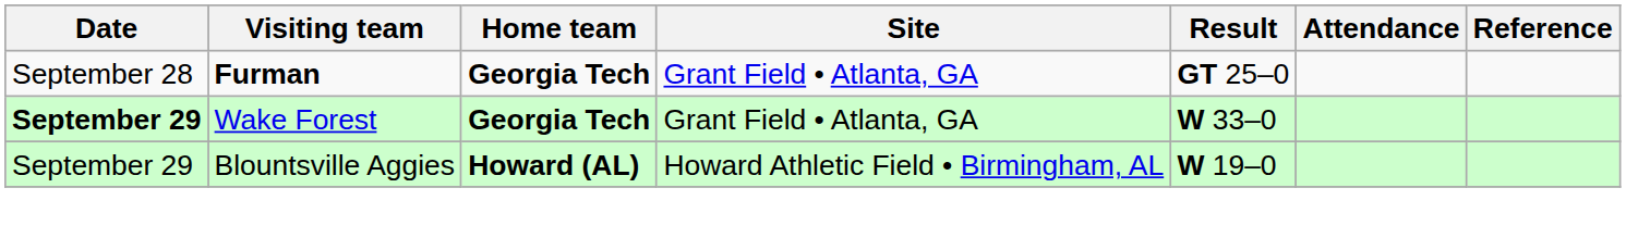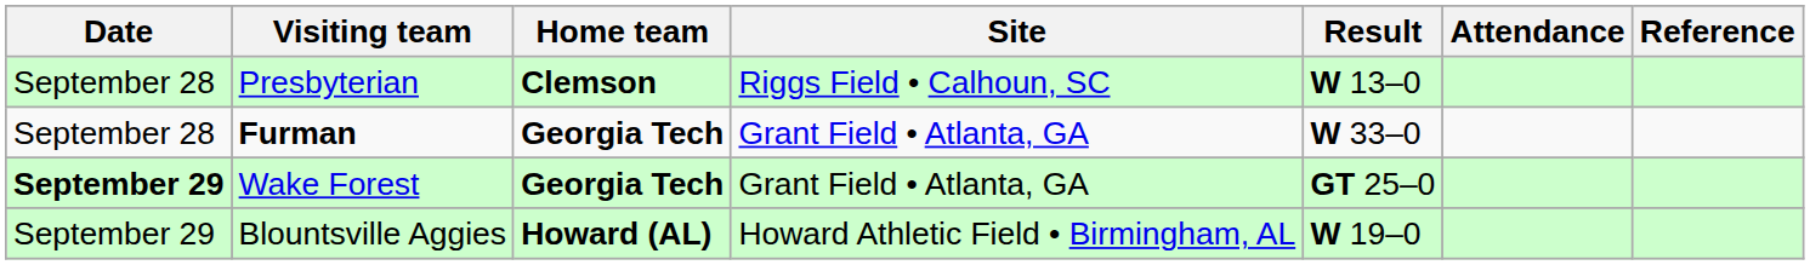+ row: September 28 | Presbyterian | Clemson | Riggs Field • Calhoun, SC | W 13–0
Furman | Result: GT 25–0 -> W 33–0
Wake Forest | Result: W 33–0 -> GT 25–0
